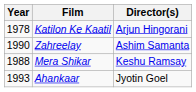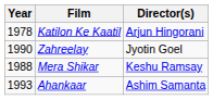Zahreelay | Director(s): Ashim Samanta -> Jyotin Goel
Ahankaar | Director(s): Jyotin Goel -> Ashim Samanta
